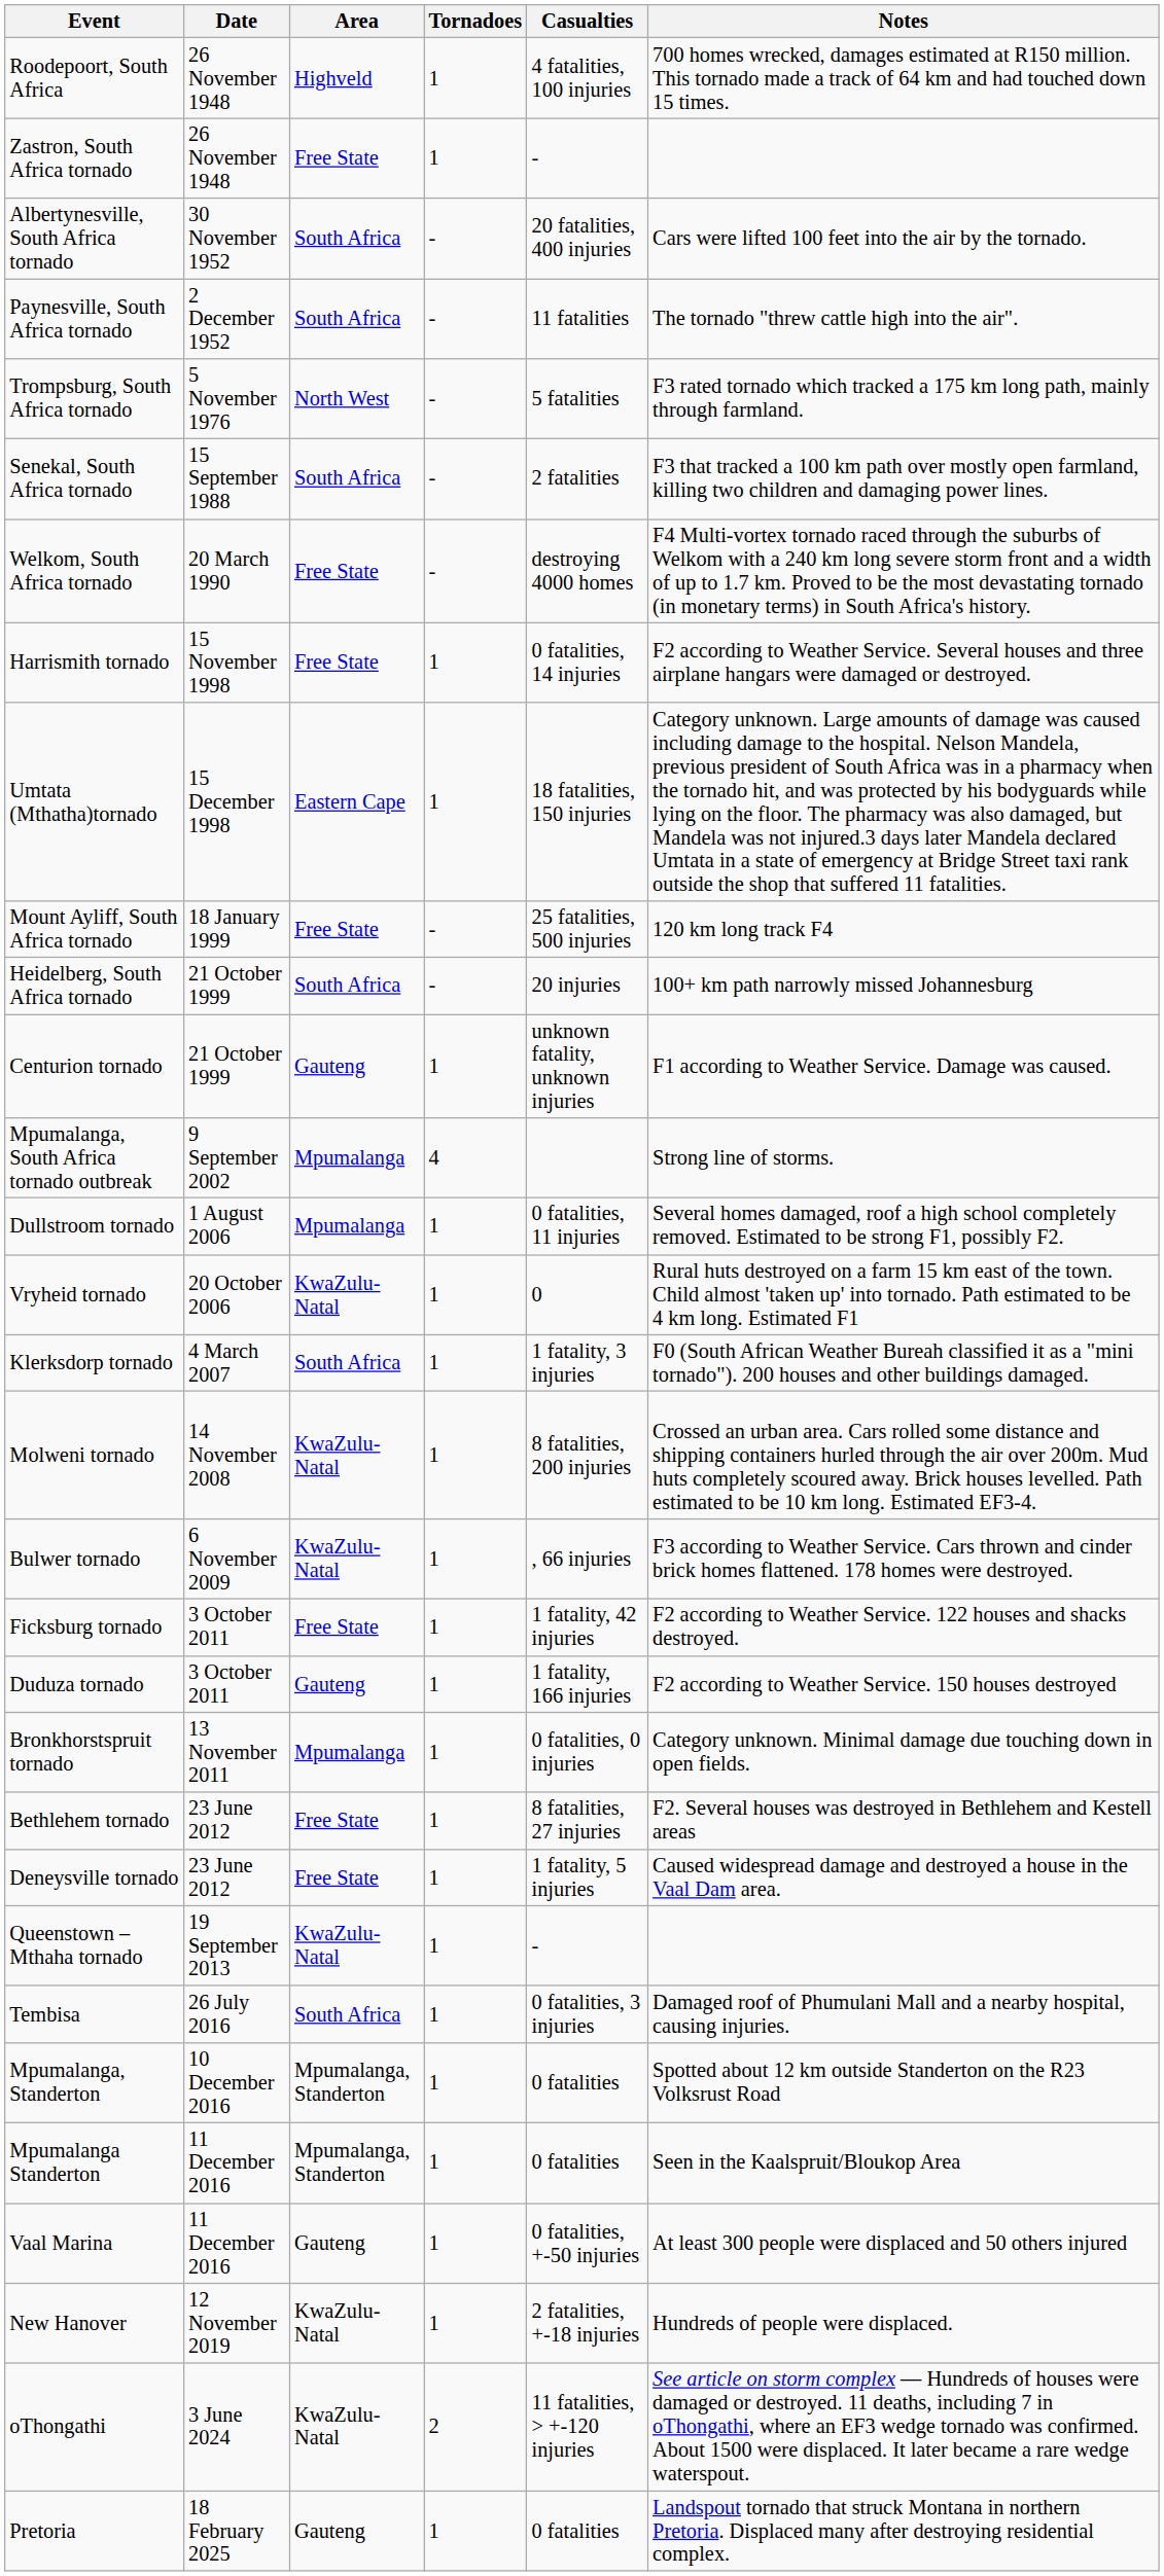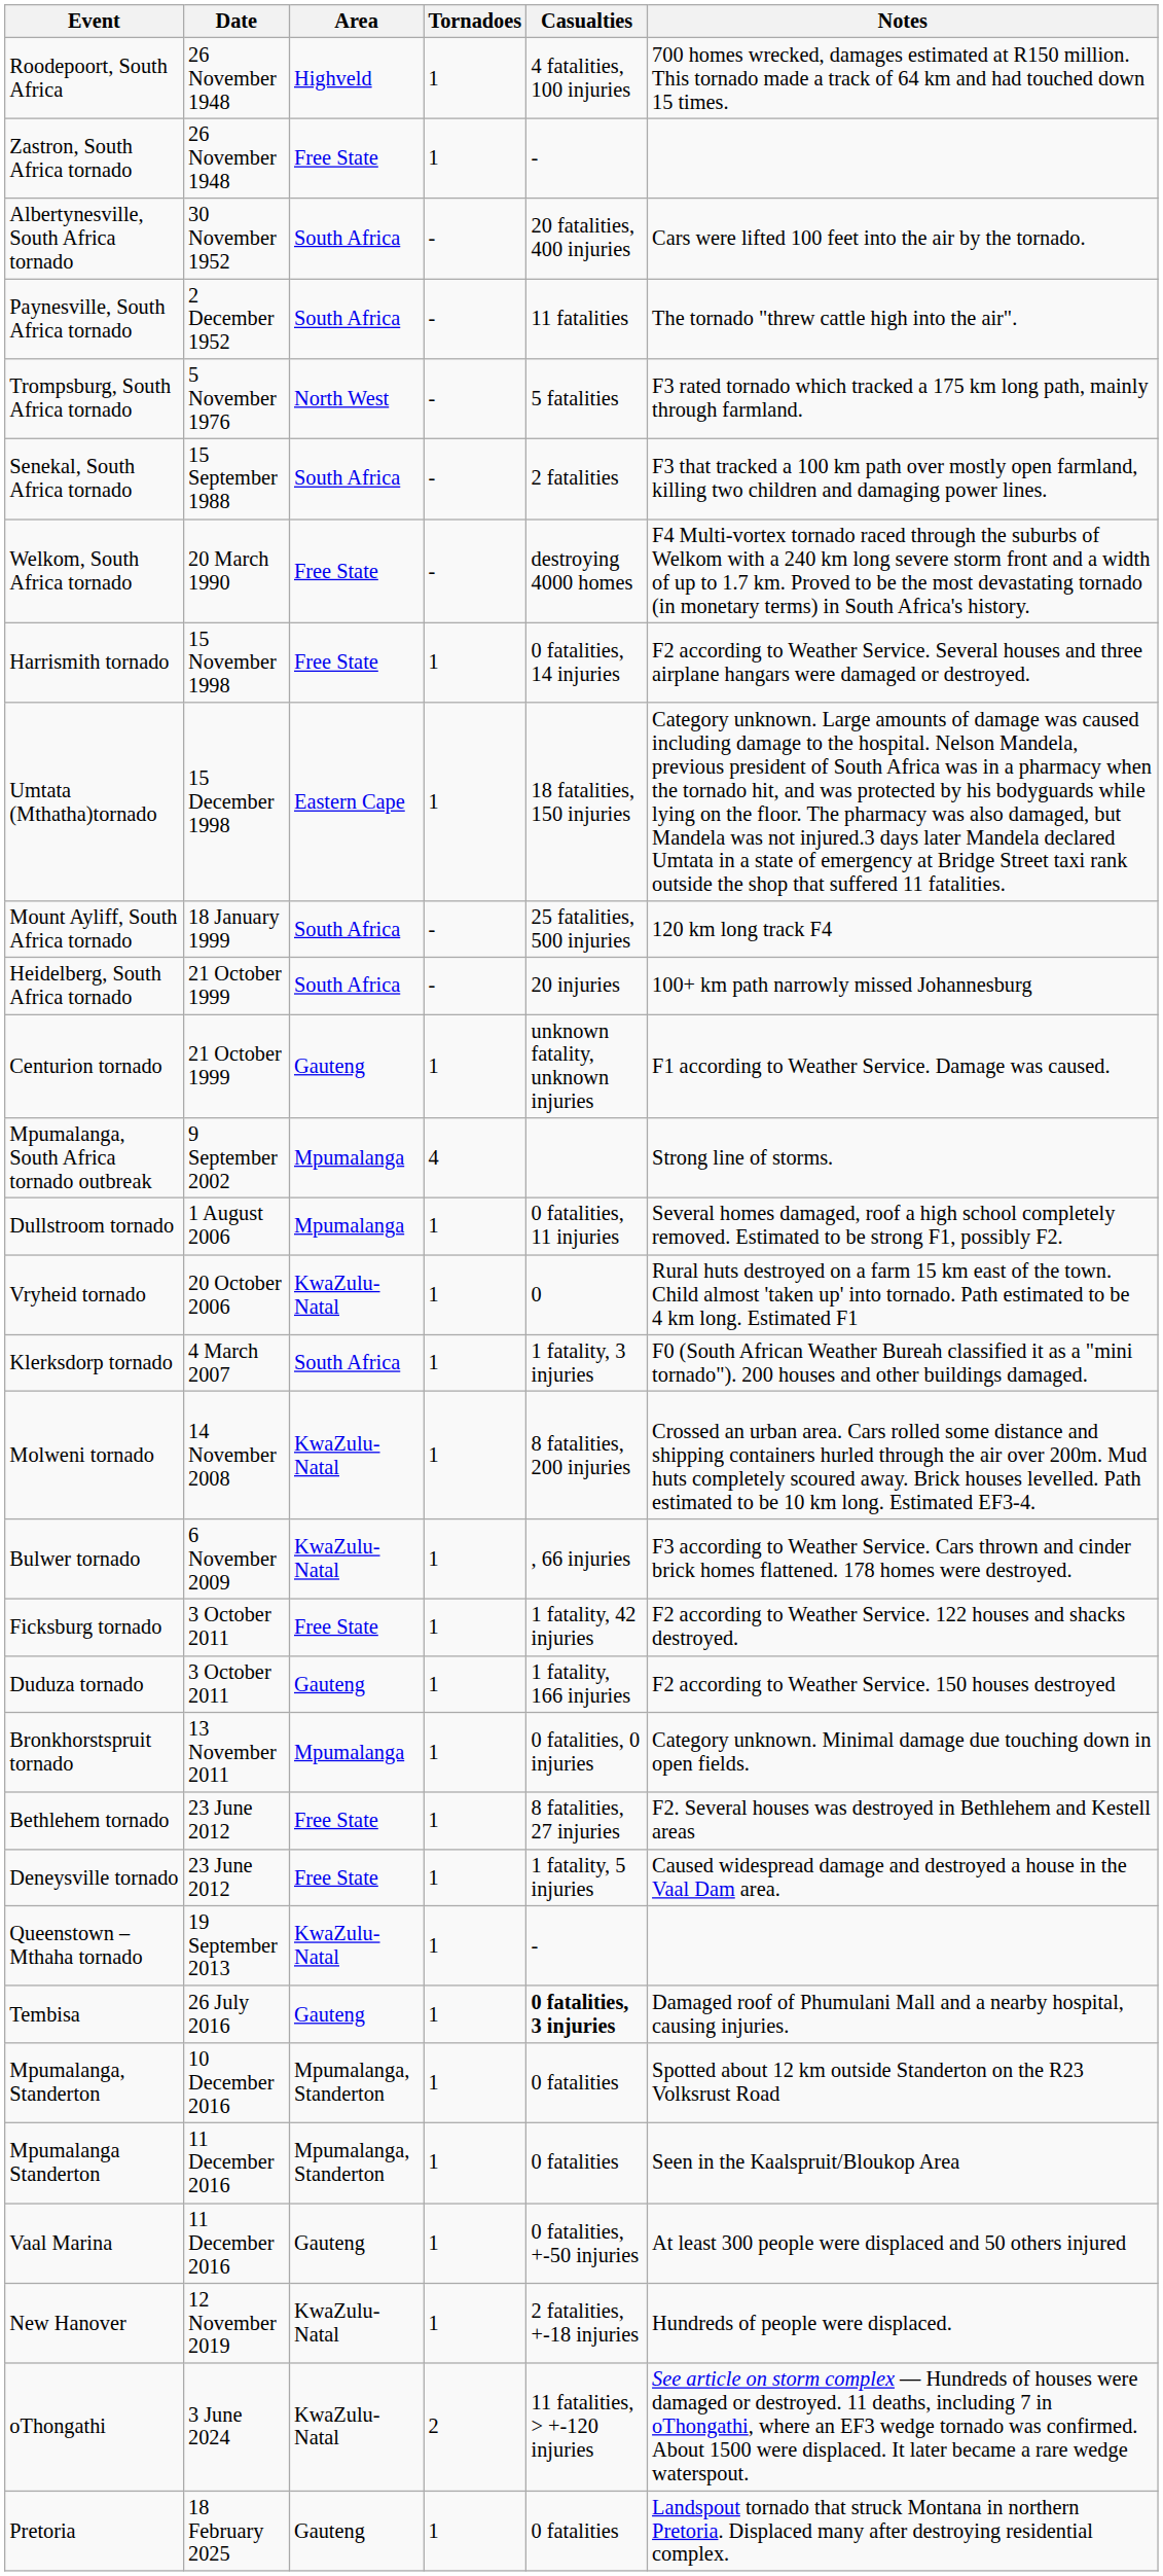Mount Ayliff, South Africa tornado | Area: Free State -> South Africa
Tembisa | Area: South Africa -> Gauteng
Tembisa | Casualties: normal -> bold
